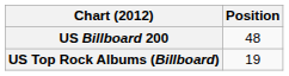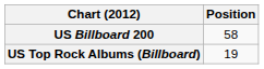US Billboard 200 | Position: 48 -> 58
